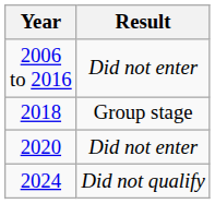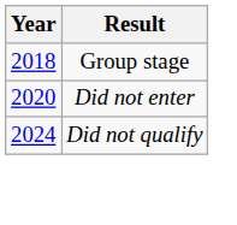- row: 2006 to 2016 | Did not enter
